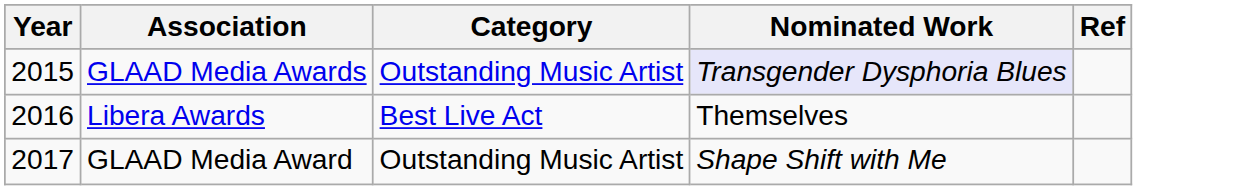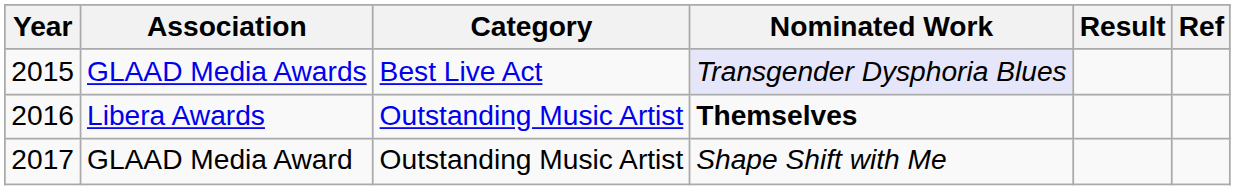+ column: Result
GLAAD Media Awards | Category: Outstanding Music Artist -> Best Live Act
Libera Awards | Category: Best Live Act -> Outstanding Music Artist
Libera Awards | Nominated Work: normal -> bold
